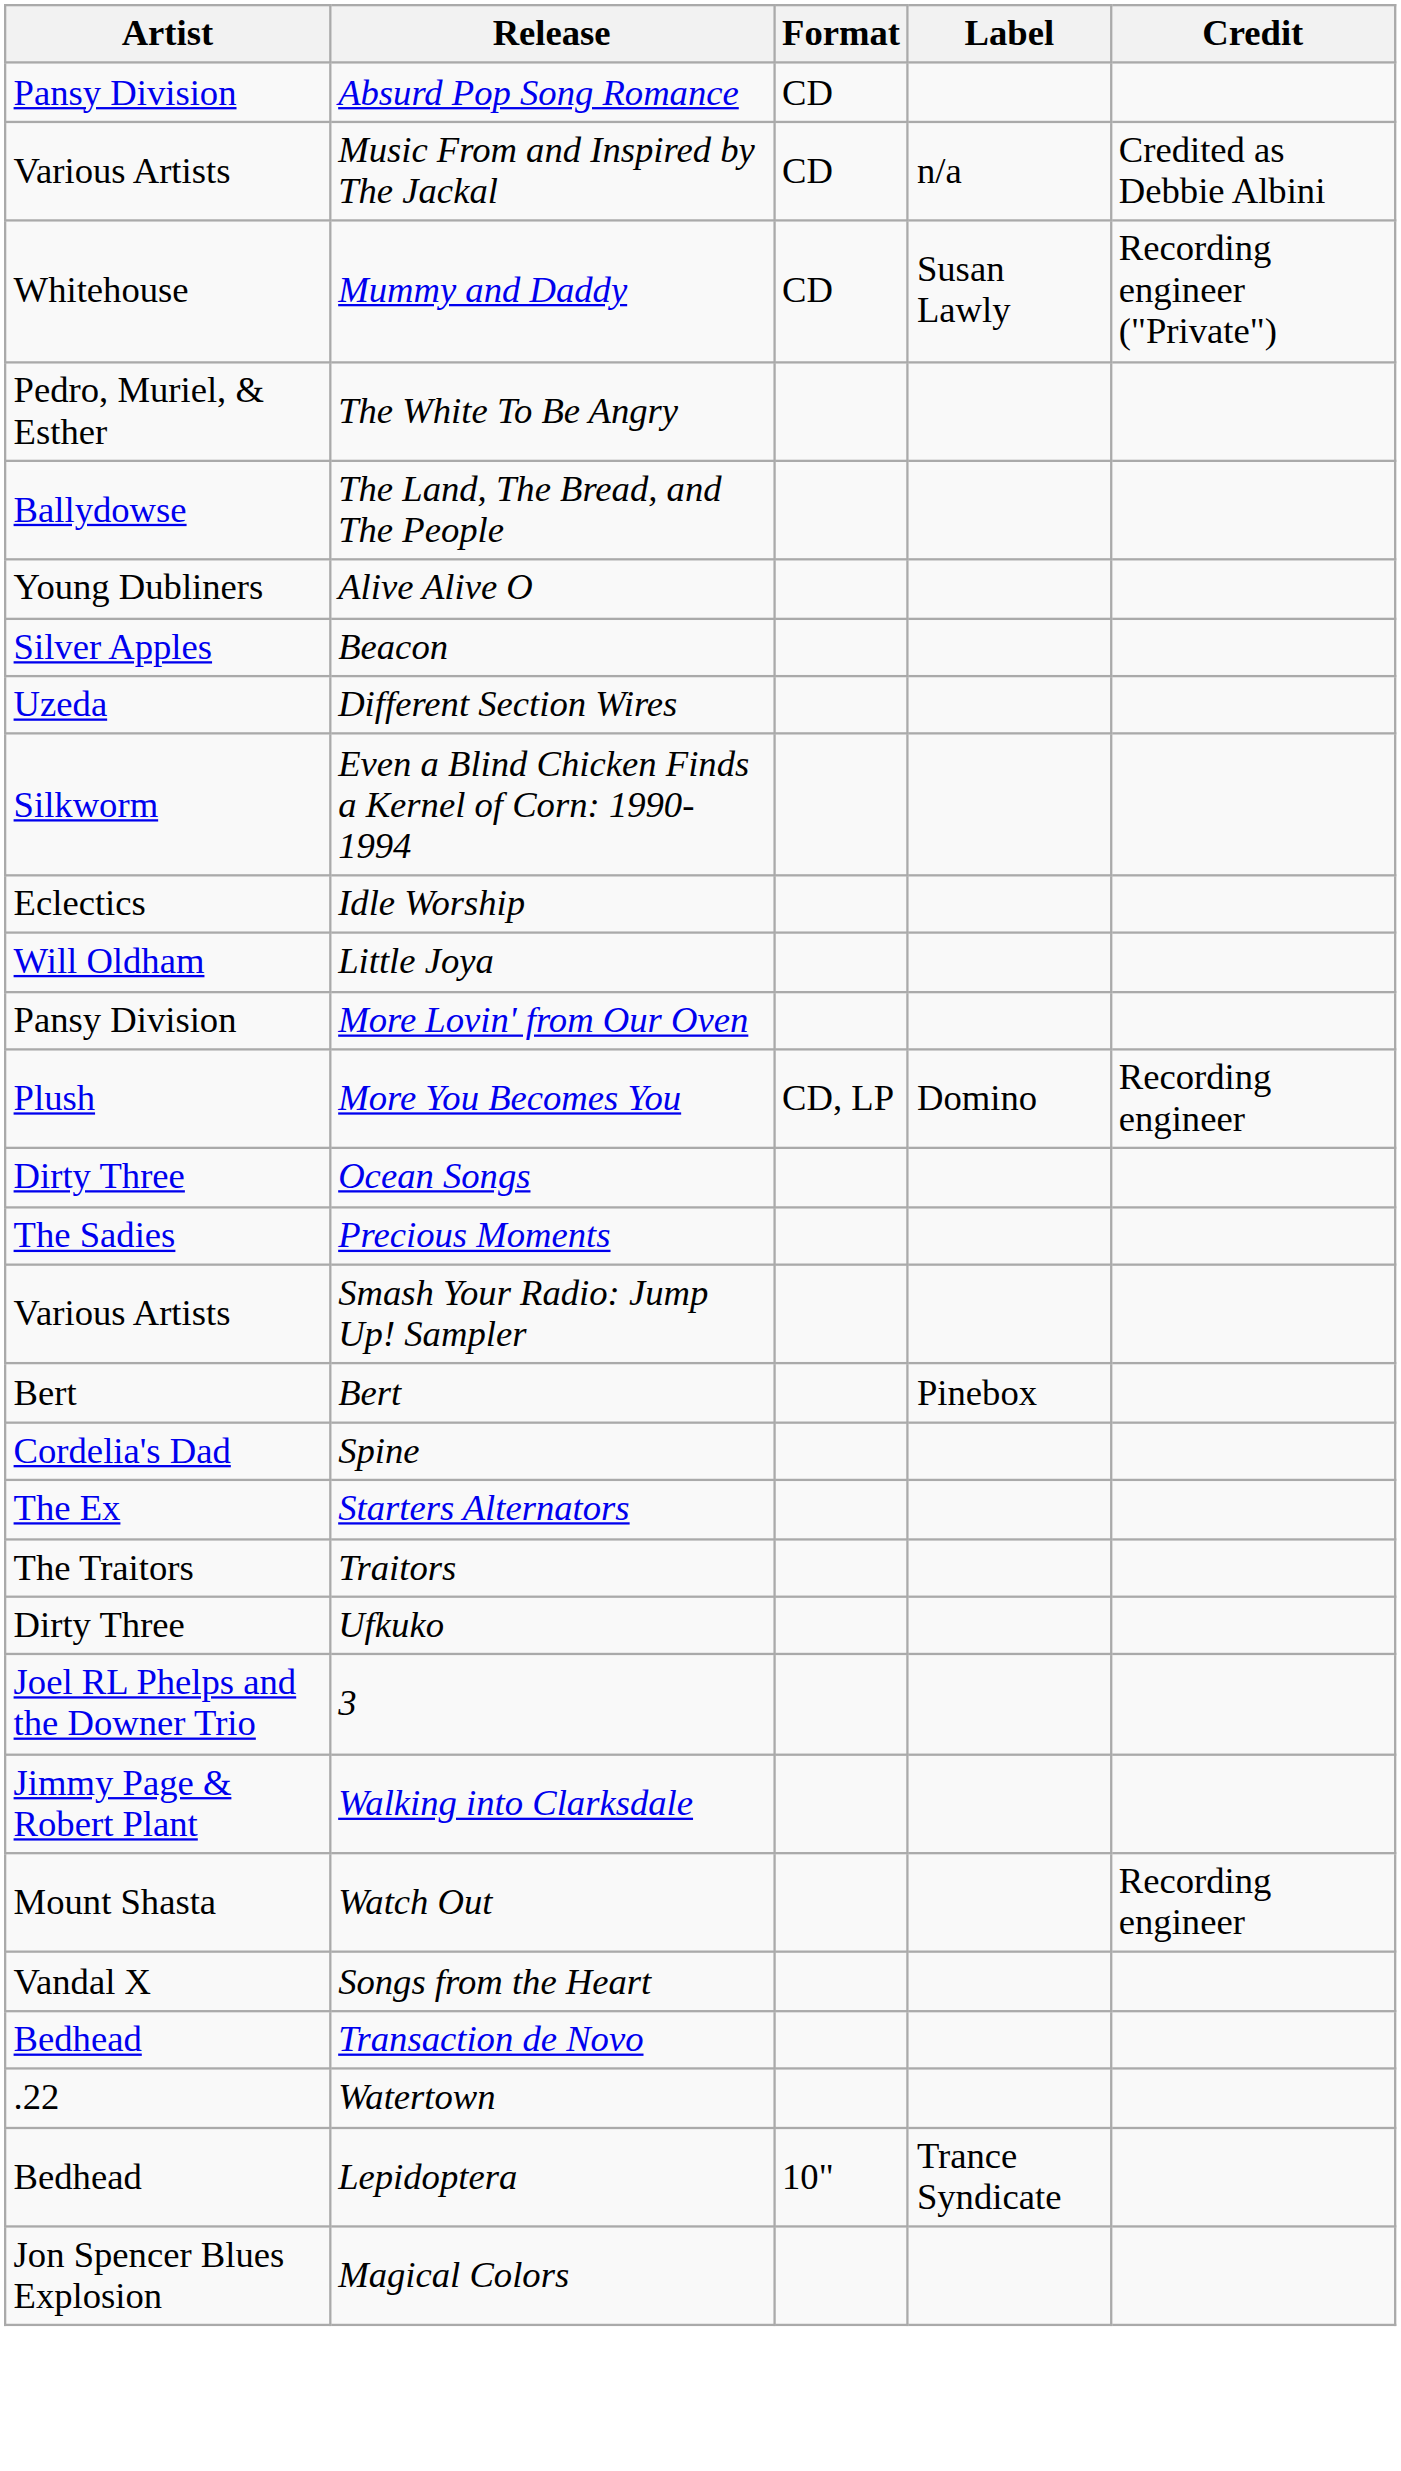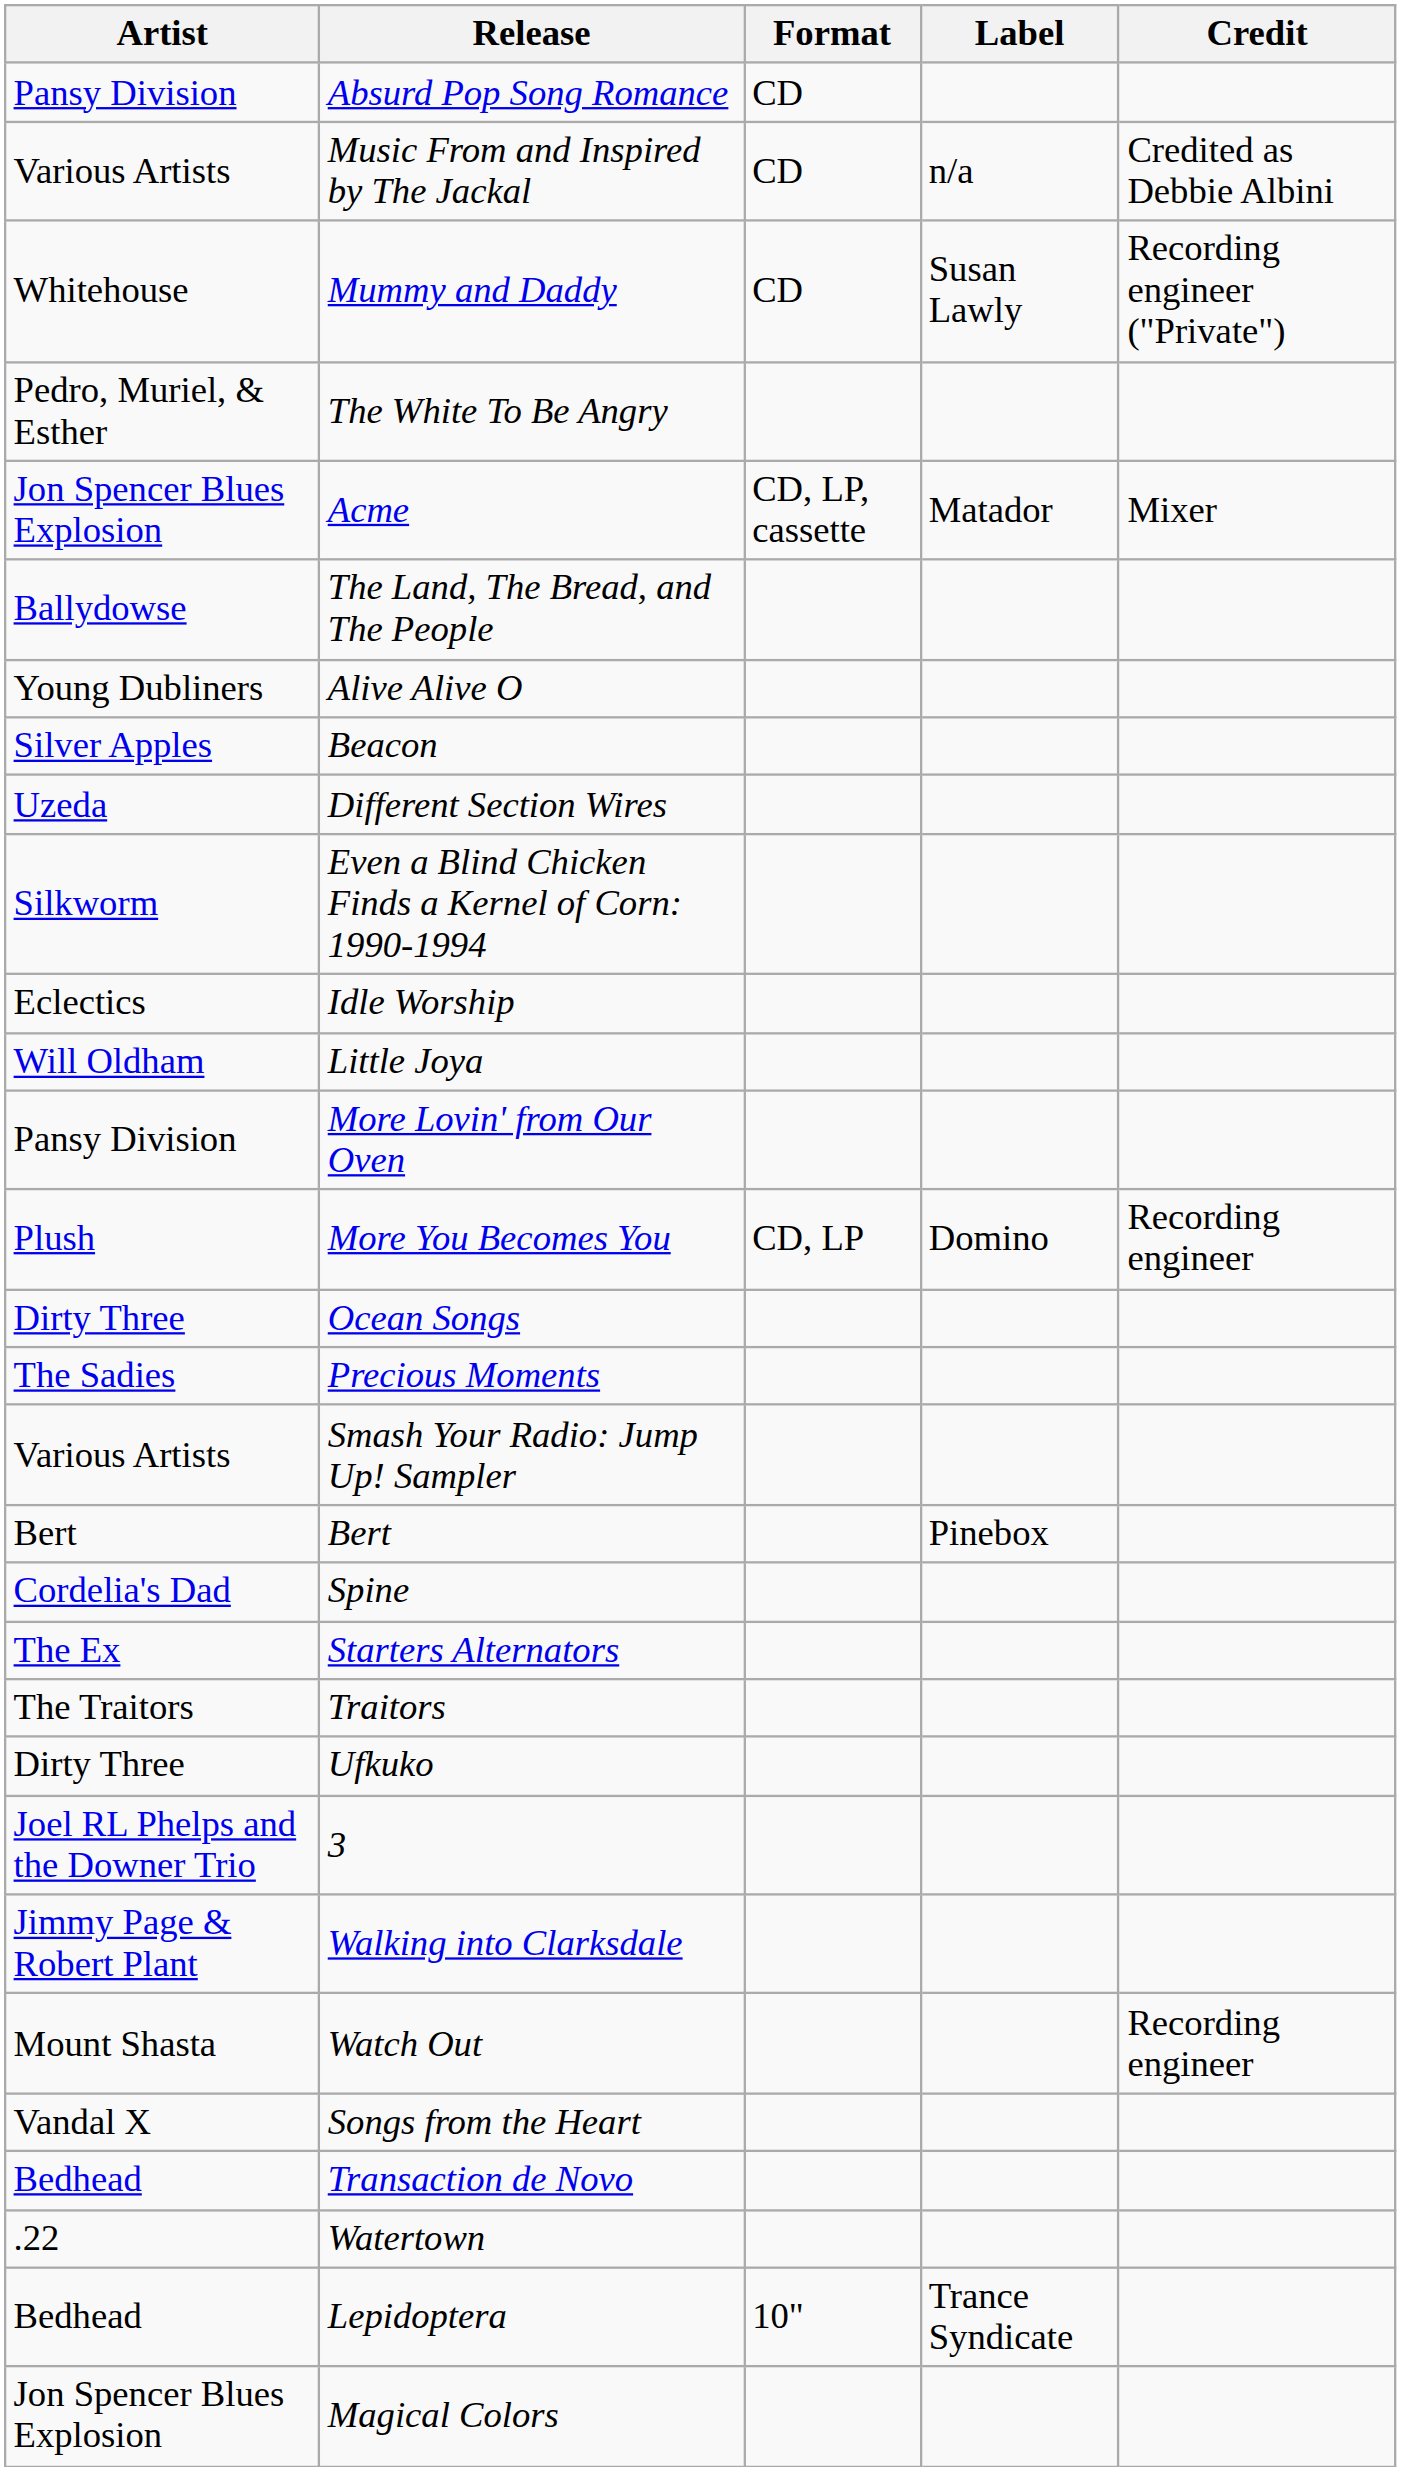+ row: Jon Spencer Blues Explosion | Acme | CD, LP, cassette | Matador | Mixer
